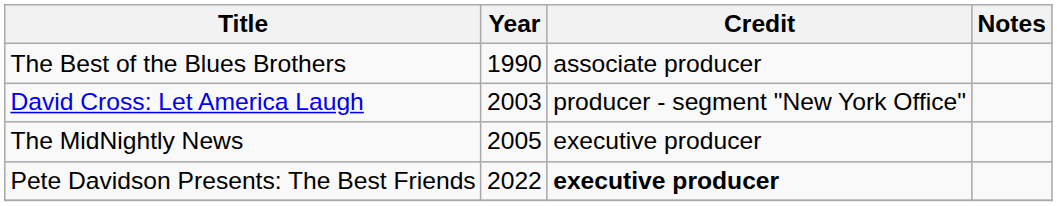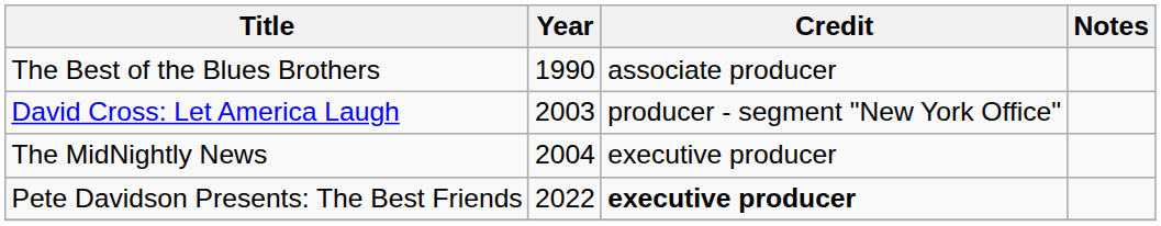The MidNightly News | Year: 2005 -> 2004
